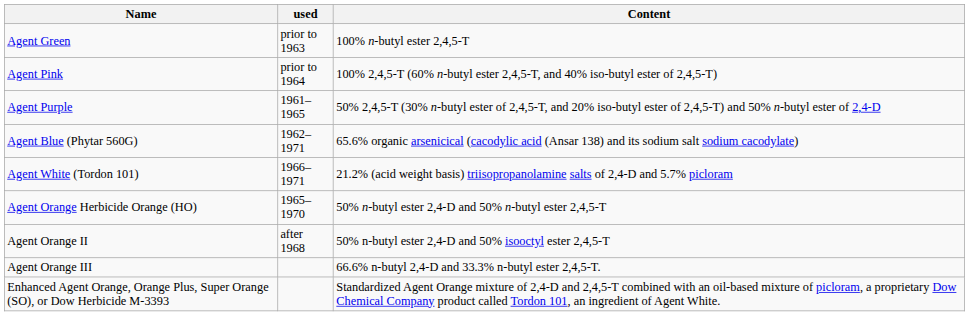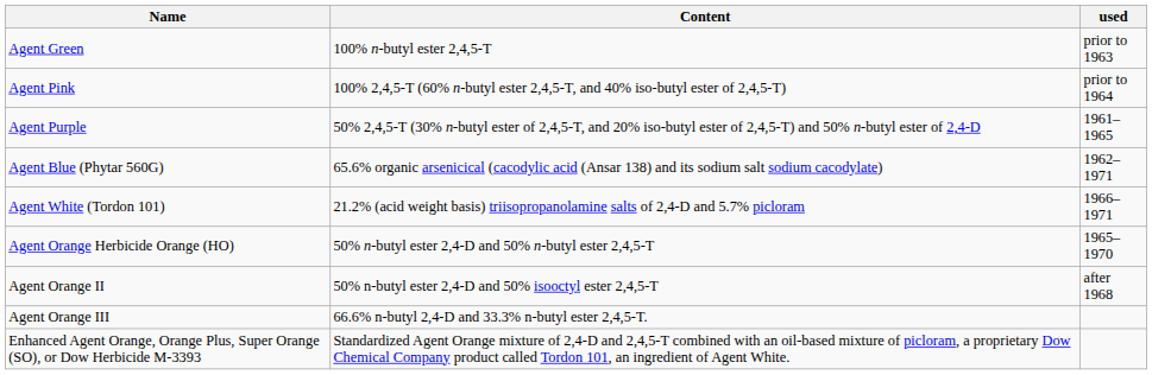columns swapped: Content <-> used
